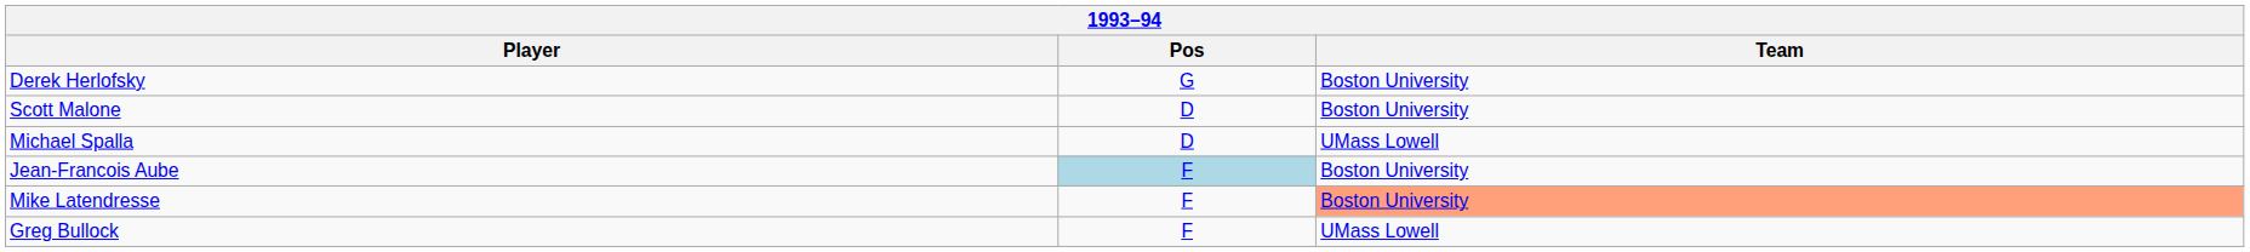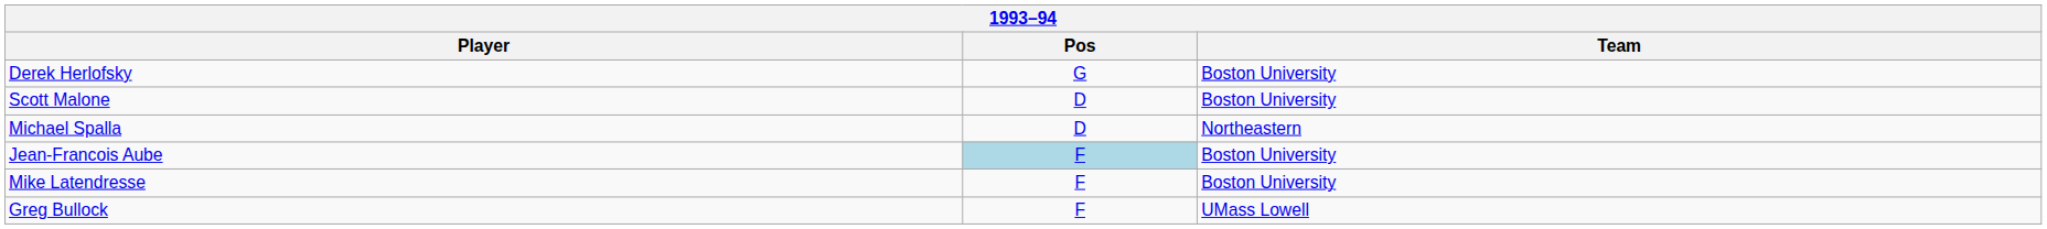Michael Spalla | Team: UMass Lowell -> Northeastern
Mike Latendresse | Team: lightsalmon background -> no background
